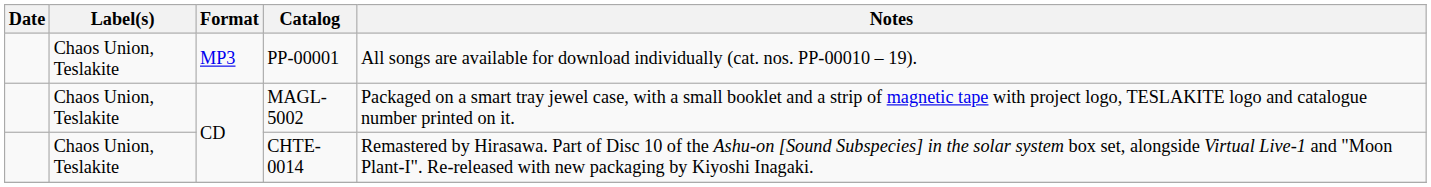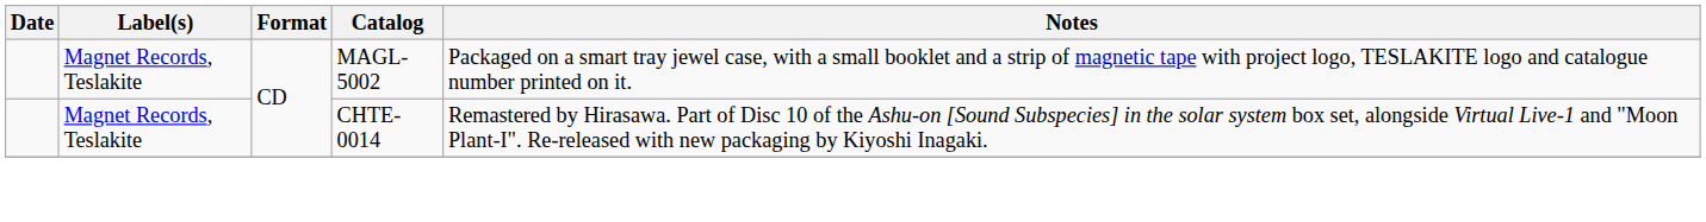- row: Chaos Union, Teslakite | MP3 | PP-00001 | All songs are available for download individually (cat. nos. PP-00010 – 19).
MAGL-5002 | Label(s): Chaos Union, Teslakite -> Magnet Records, Teslakite
CHTE-0014 | Label(s): Chaos Union, Teslakite -> Magnet Records, Teslakite
